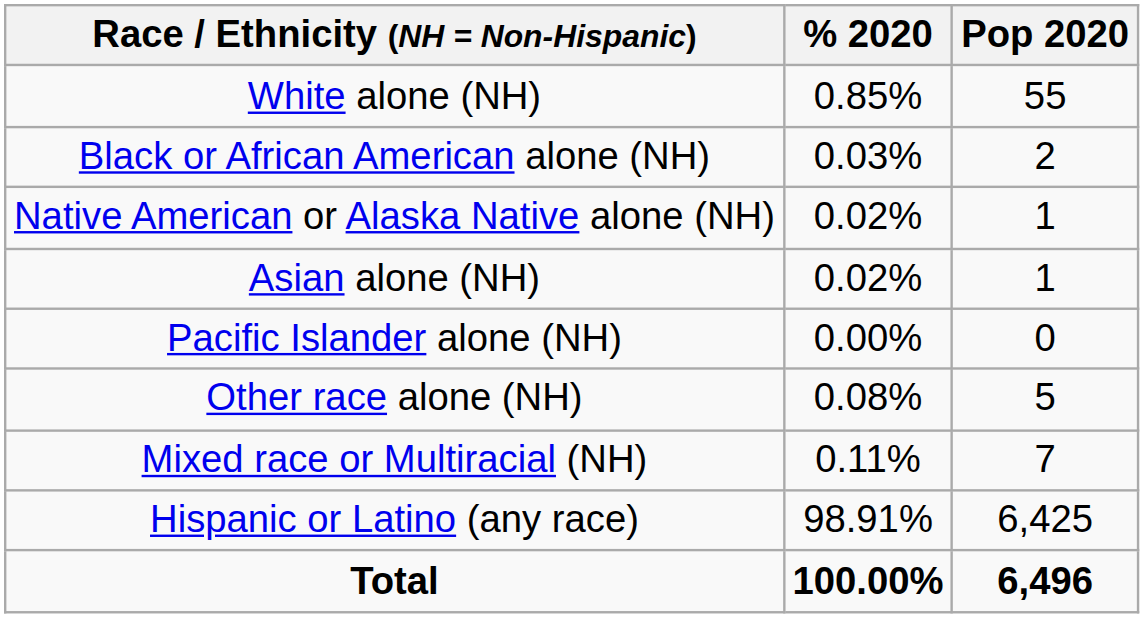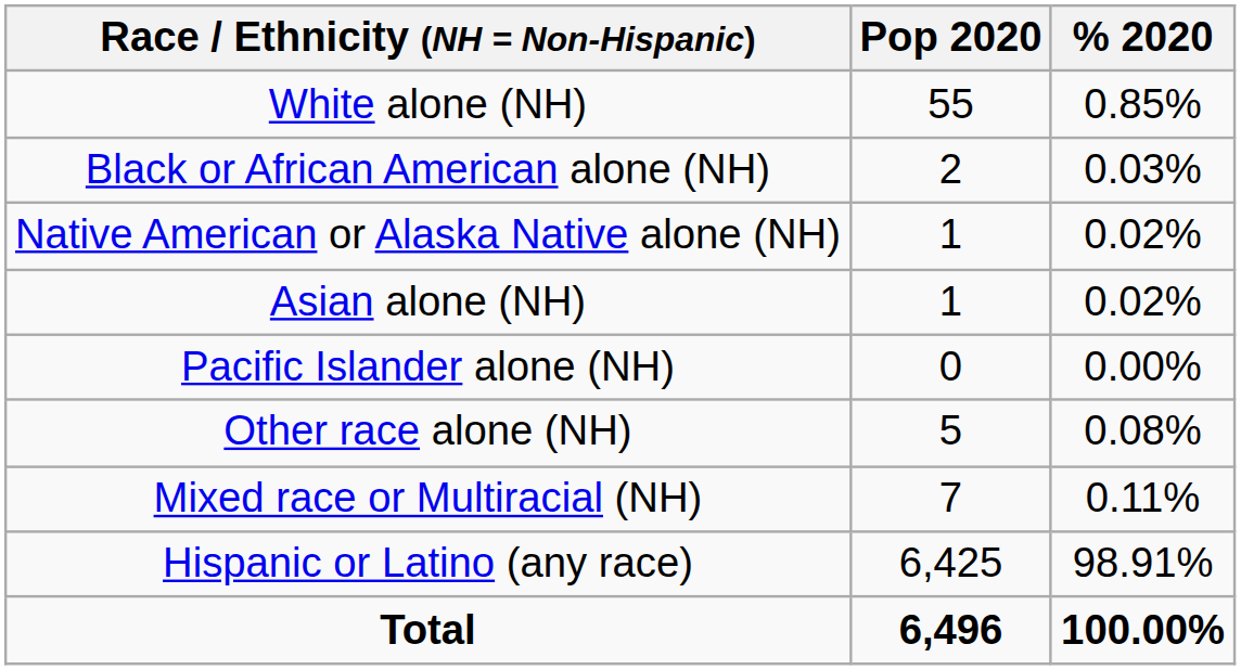columns swapped: Pop 2020 <-> % 2020
